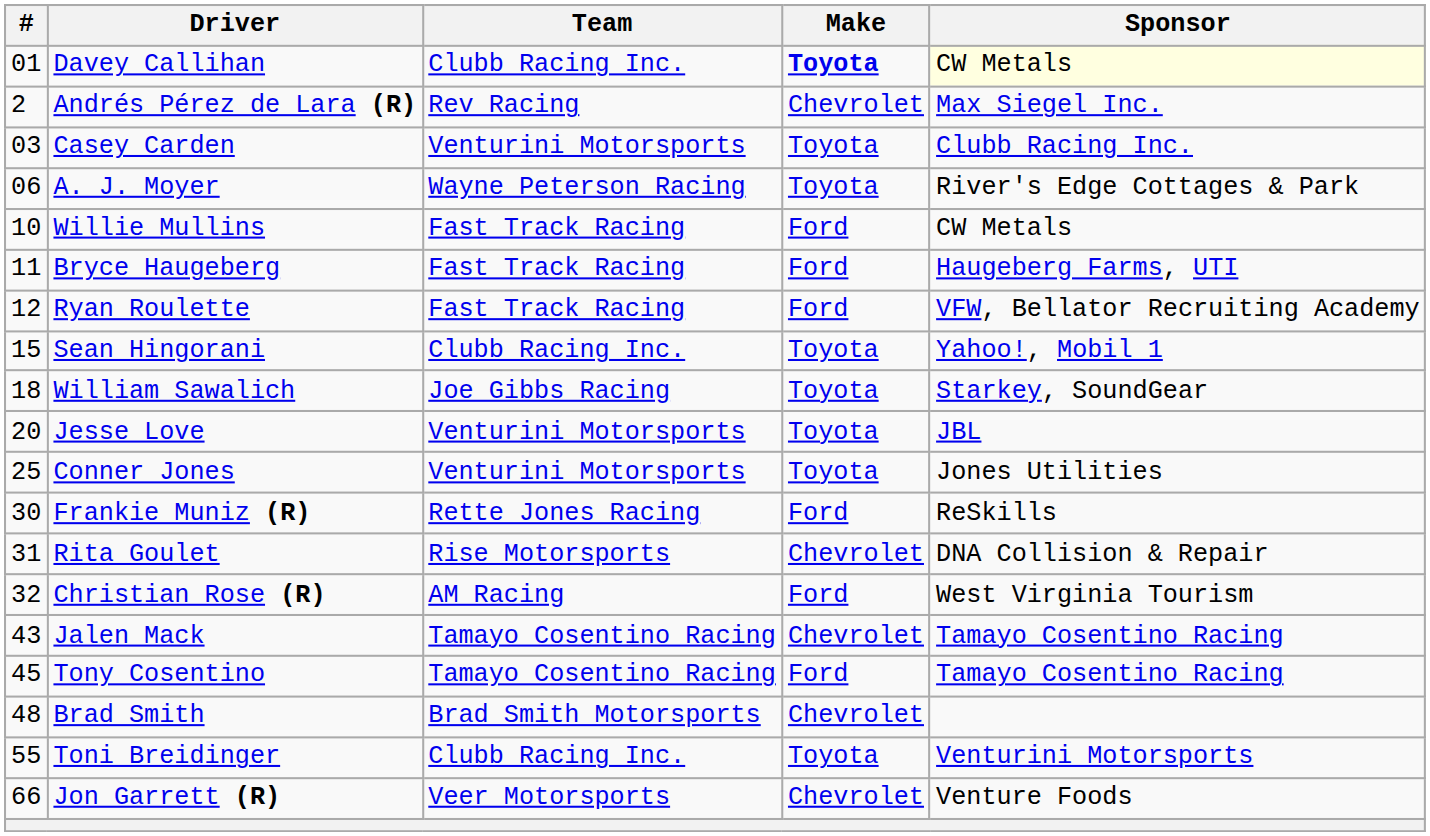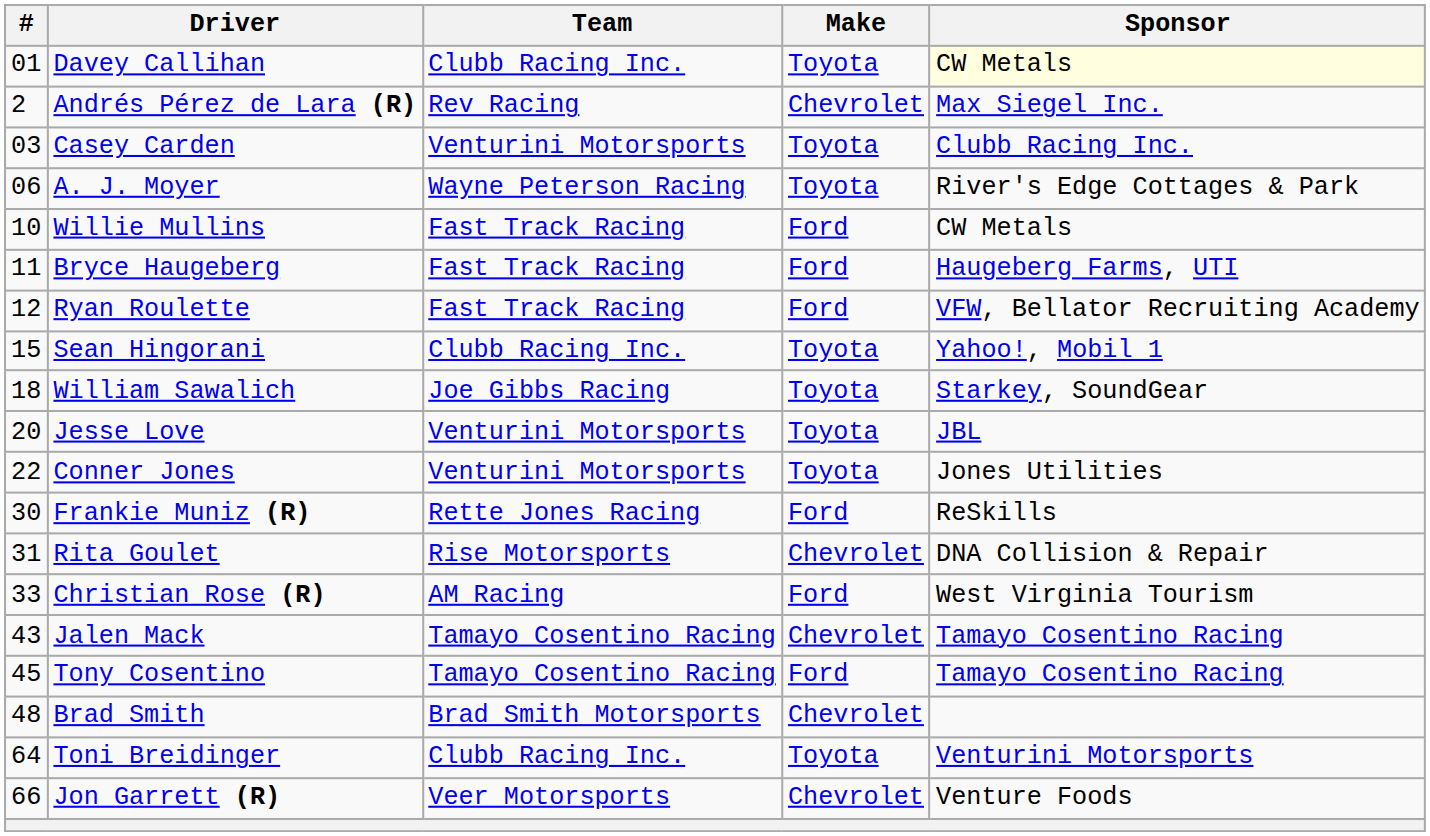Davey Callihan | Make: bold -> normal
Conner Jones | #: 25 -> 22
Christian Rose (R) | #: 32 -> 33
Toni Breidinger | #: 55 -> 64
